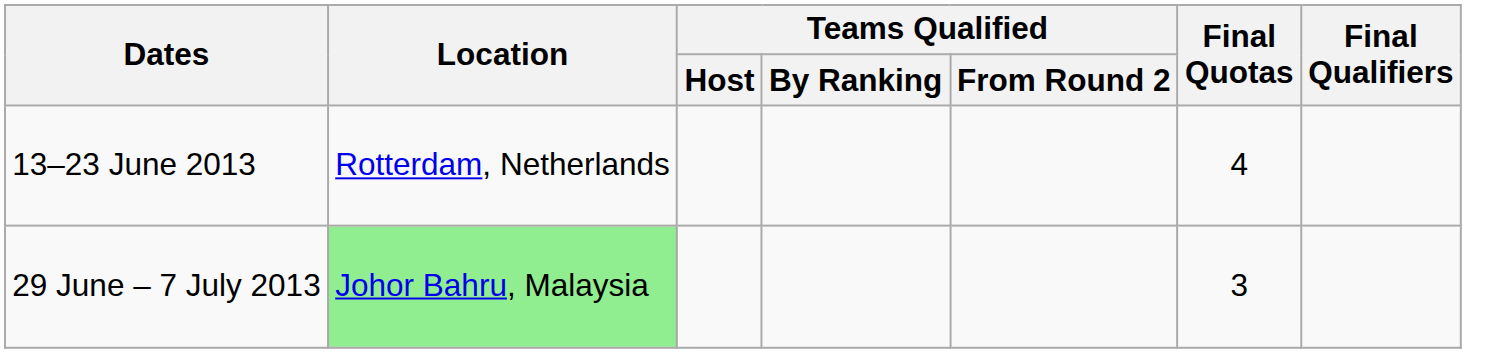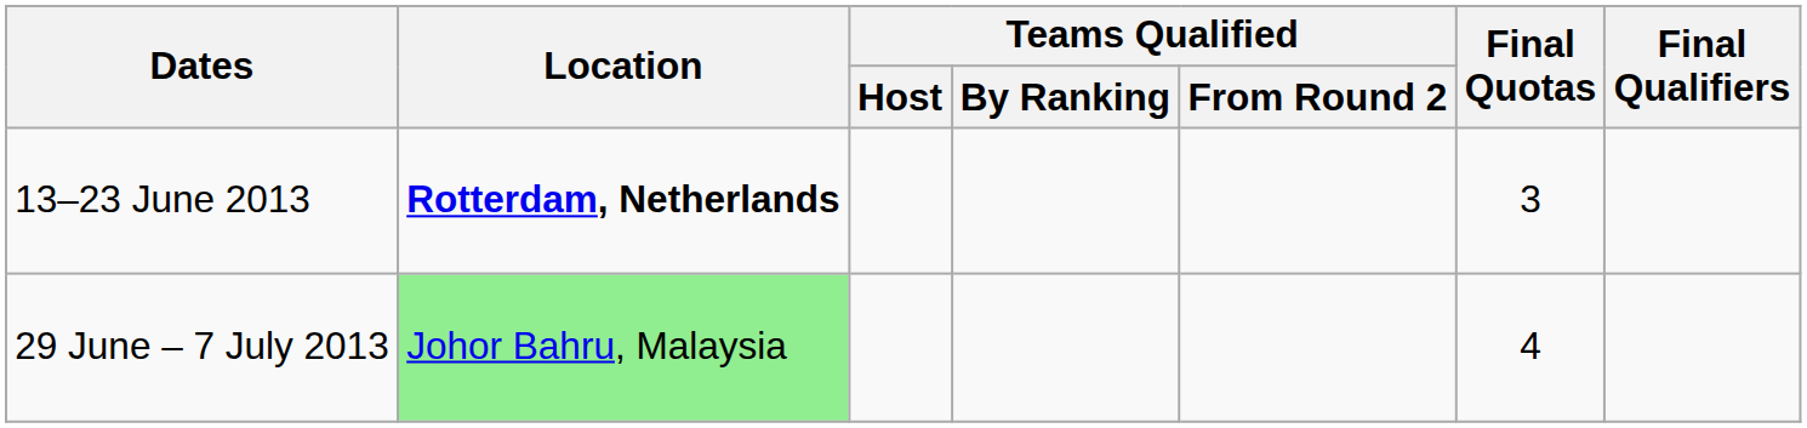13–23 June 2013 | Location: normal -> bold
13–23 June 2013 | Final Quotas: 4 -> 3
29 June – 7 July 2013 | Final Quotas: 3 -> 4
